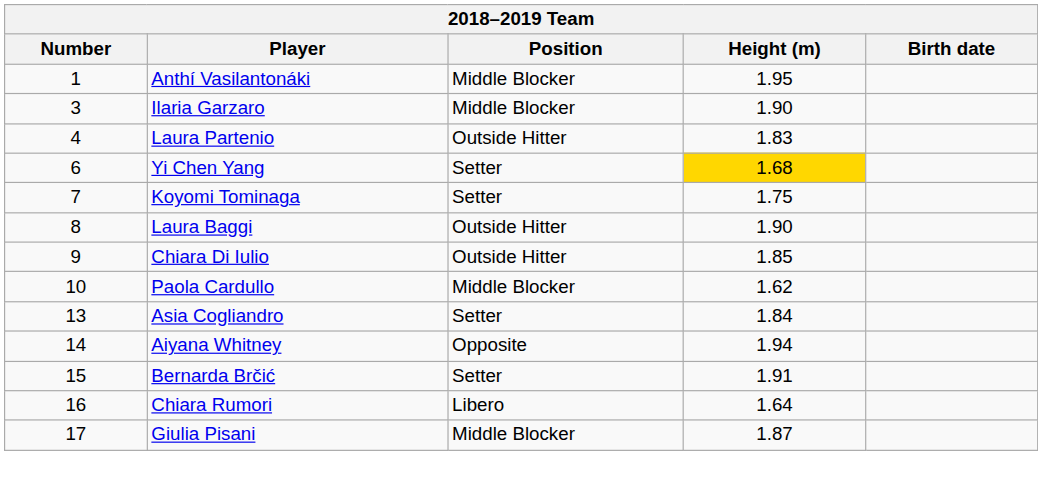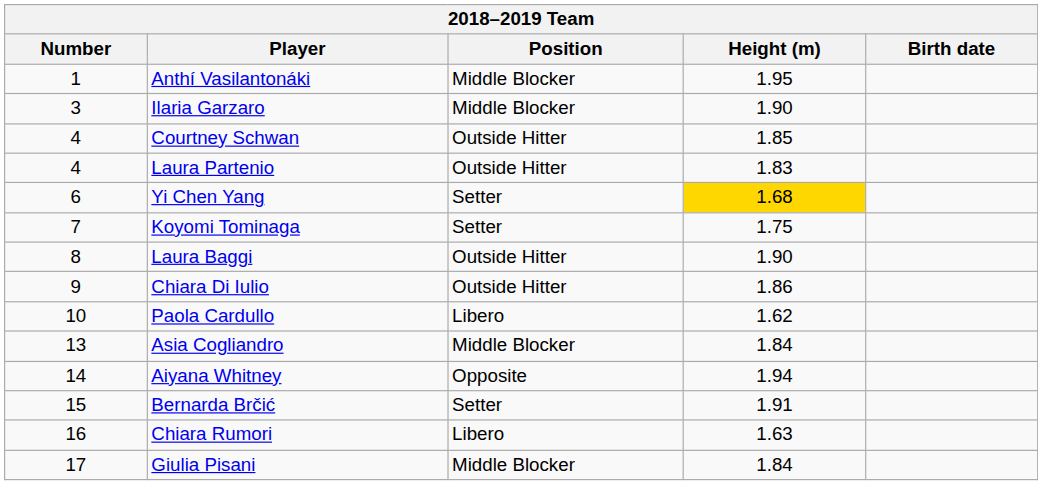+ row: 4 | Courtney Schwan | Outside Hitter | 1.85
Chiara Di Iulio | Height (m): 1.85 -> 1.86
Paola Cardullo | Position: Middle Blocker -> Libero
Asia Cogliandro | Position: Setter -> Middle Blocker
Chiara Rumori | Height (m): 1.64 -> 1.63
Giulia Pisani | Height (m): 1.87 -> 1.84
